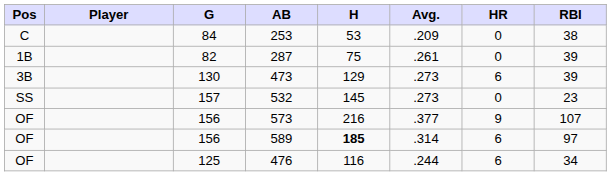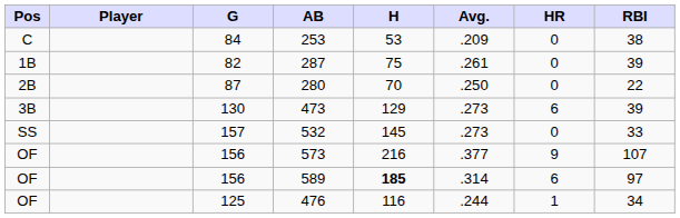+ row: 2B | 87 | 280 | 70 | .250 | 0 | 22
532 | RBI: 23 -> 33
476 | HR: 6 -> 1
